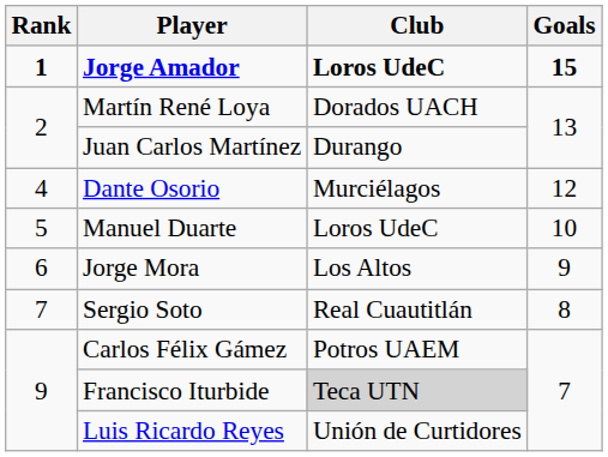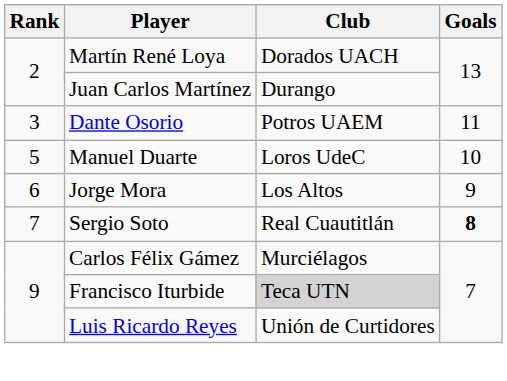- row: 1 | Jorge Amador | Loros UdeC | 15
Dante Osorio | Rank: 4 -> 3
Dante Osorio | Club: Murciélagos -> Potros UAEM
Dante Osorio | Goals: 12 -> 11
Sergio Soto | Goals: normal -> bold
Carlos Félix Gámez | Club: Potros UAEM -> Murciélagos
